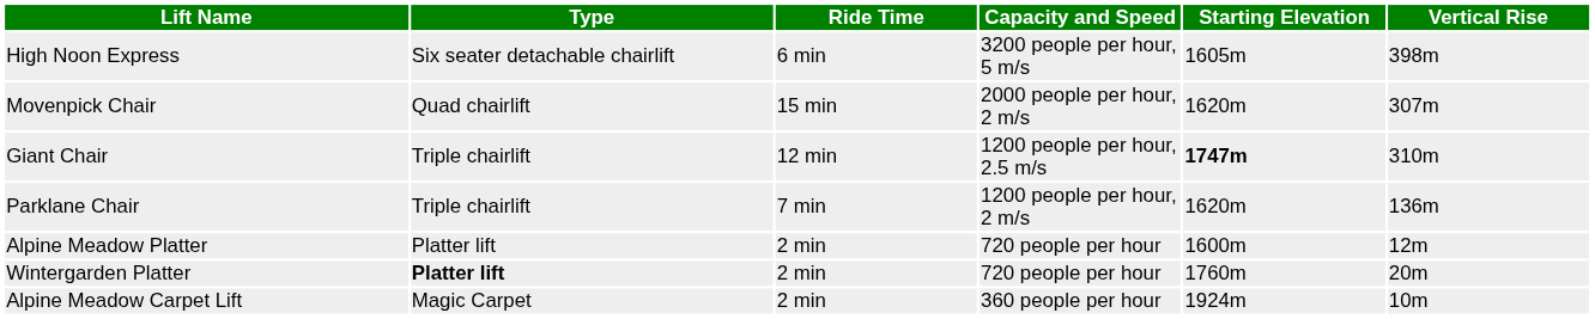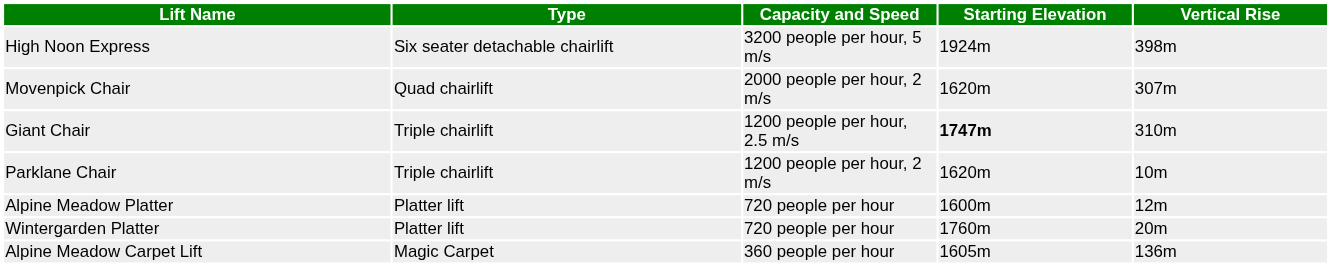- column: Ride Time | 6 min | 15 min | 12 min | 7 min | 2 min | 2 min | 2 min
High Noon Express | Starting Elevation: 1605m -> 1924m
Parklane Chair | Vertical Rise: 136m -> 10m
Wintergarden Platter | Type: bold -> normal
Alpine Meadow Carpet Lift | Starting Elevation: 1924m -> 1605m
Alpine Meadow Carpet Lift | Vertical Rise: 10m -> 136m
